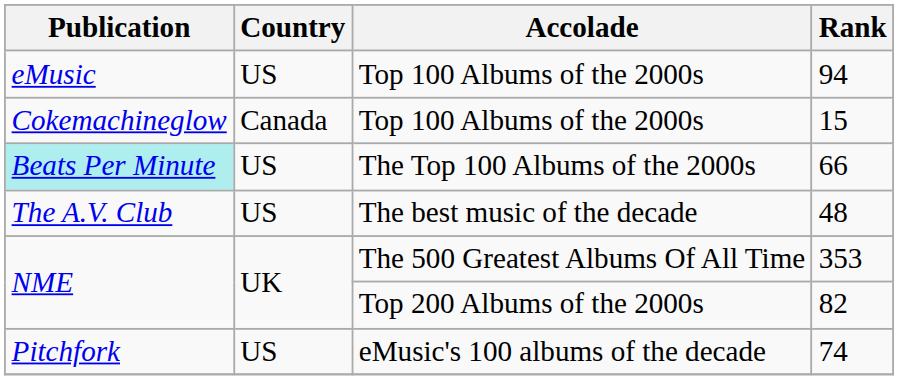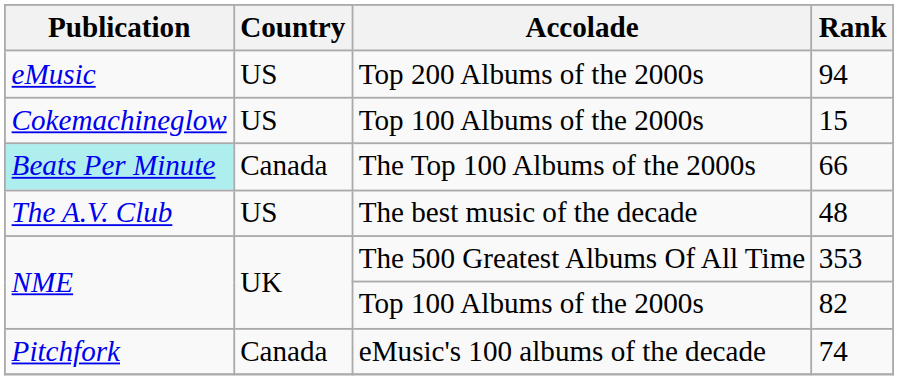94 | Accolade: Top 100 Albums of the 2000s -> Top 200 Albums of the 2000s
15 | Country: Canada -> US
66 | Country: US -> Canada
82 | Accolade: Top 200 Albums of the 2000s -> Top 100 Albums of the 2000s
74 | Country: US -> Canada
